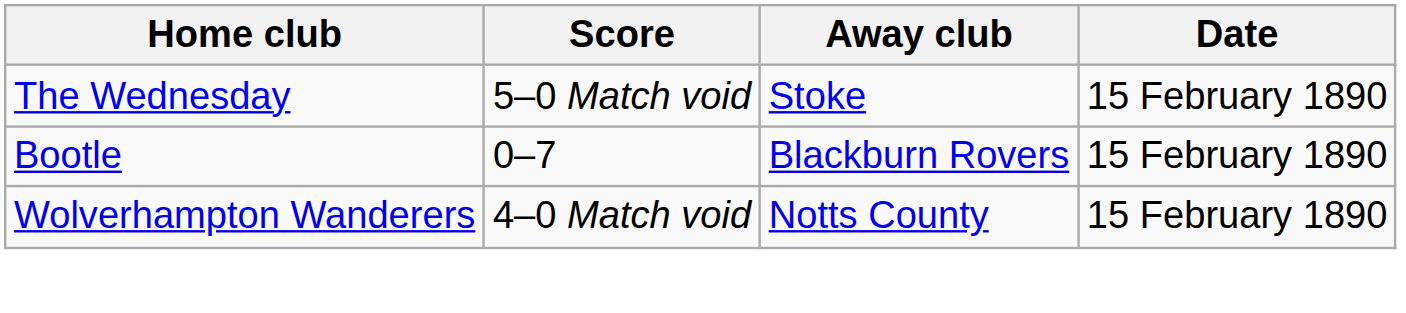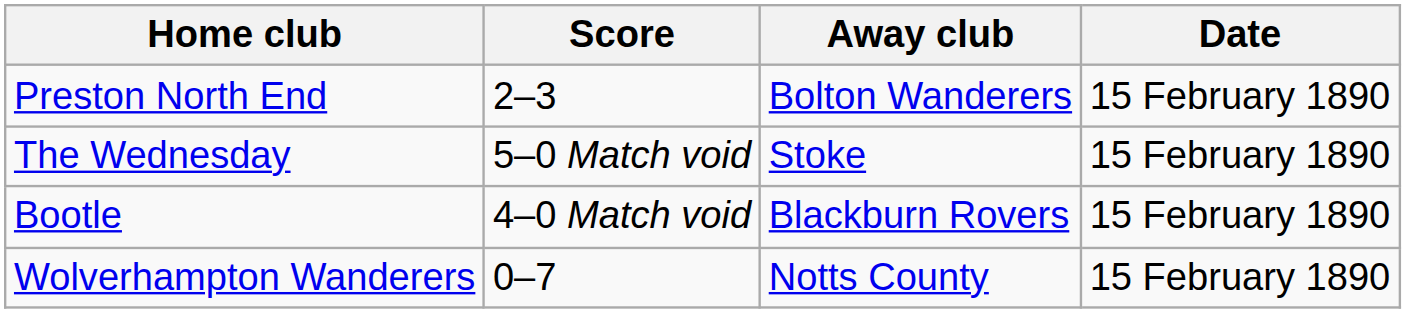+ row: Preston North End | 2–3 | Bolton Wanderers | 15 February 1890
Bootle | Score: 0–7 -> 4–0 Match void
Wolverhampton Wanderers | Score: 4–0 Match void -> 0–7
